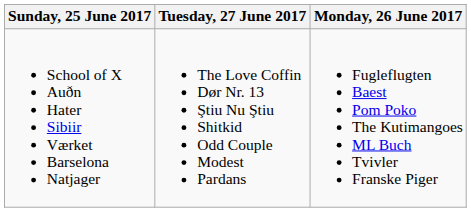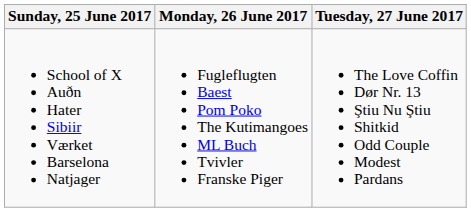columns swapped: Monday, 26 June 2017 <-> Tuesday, 27 June 2017
